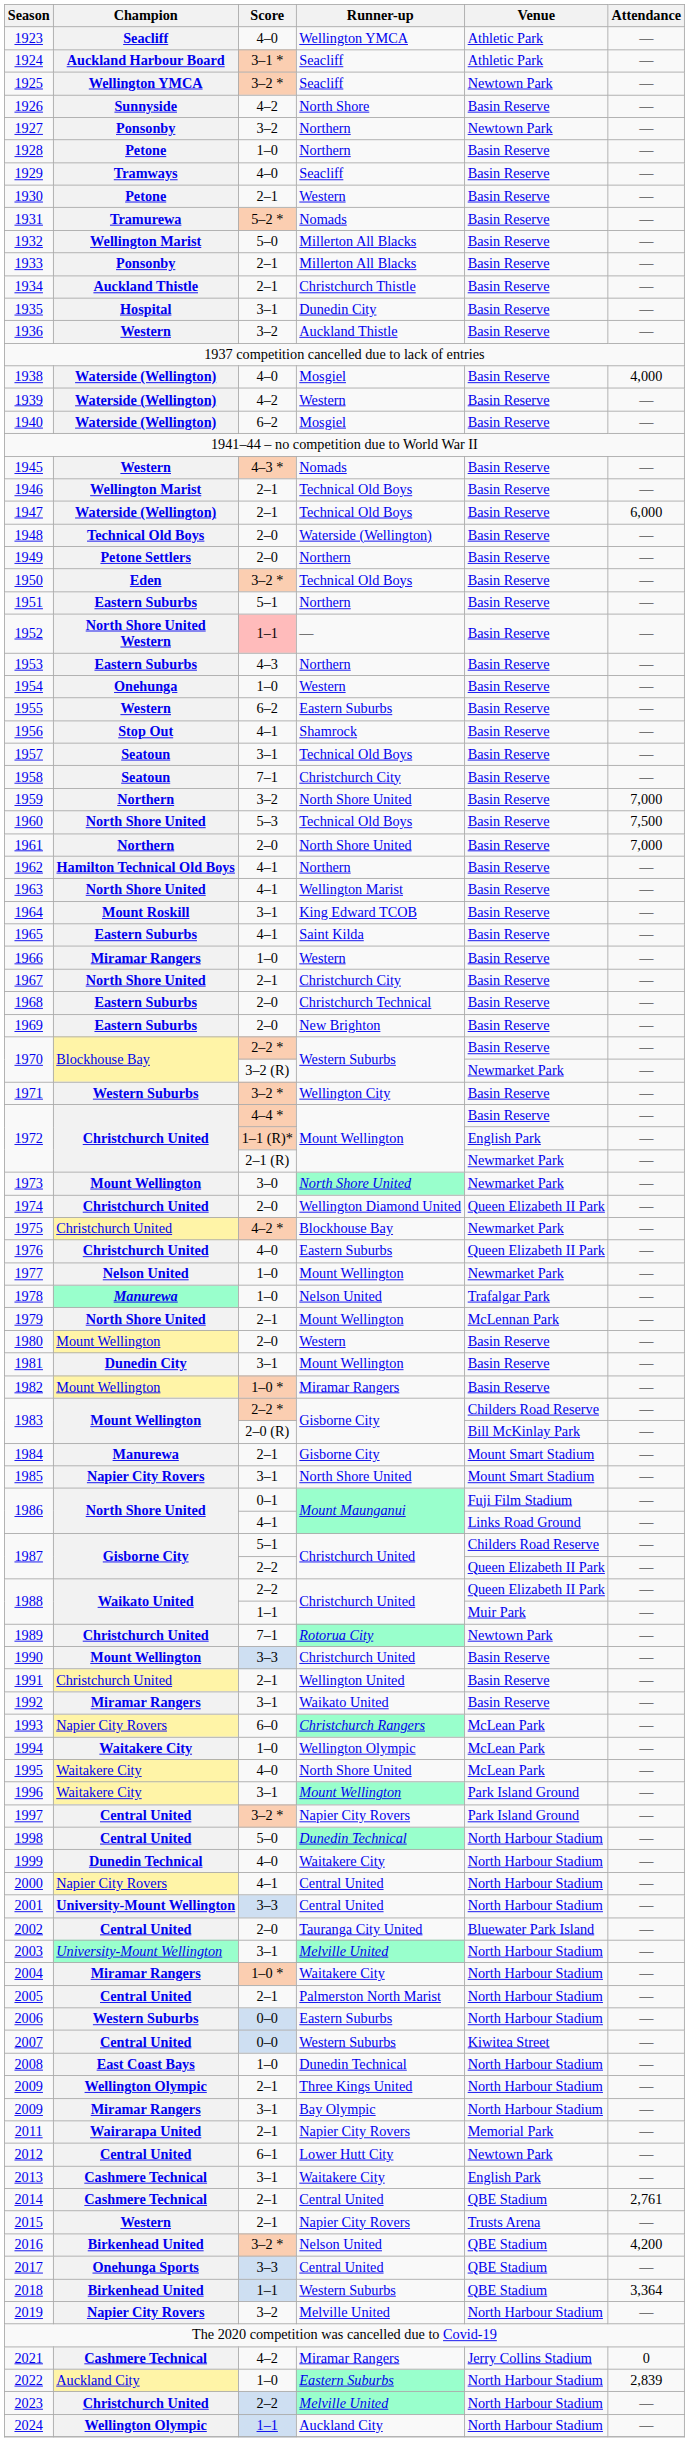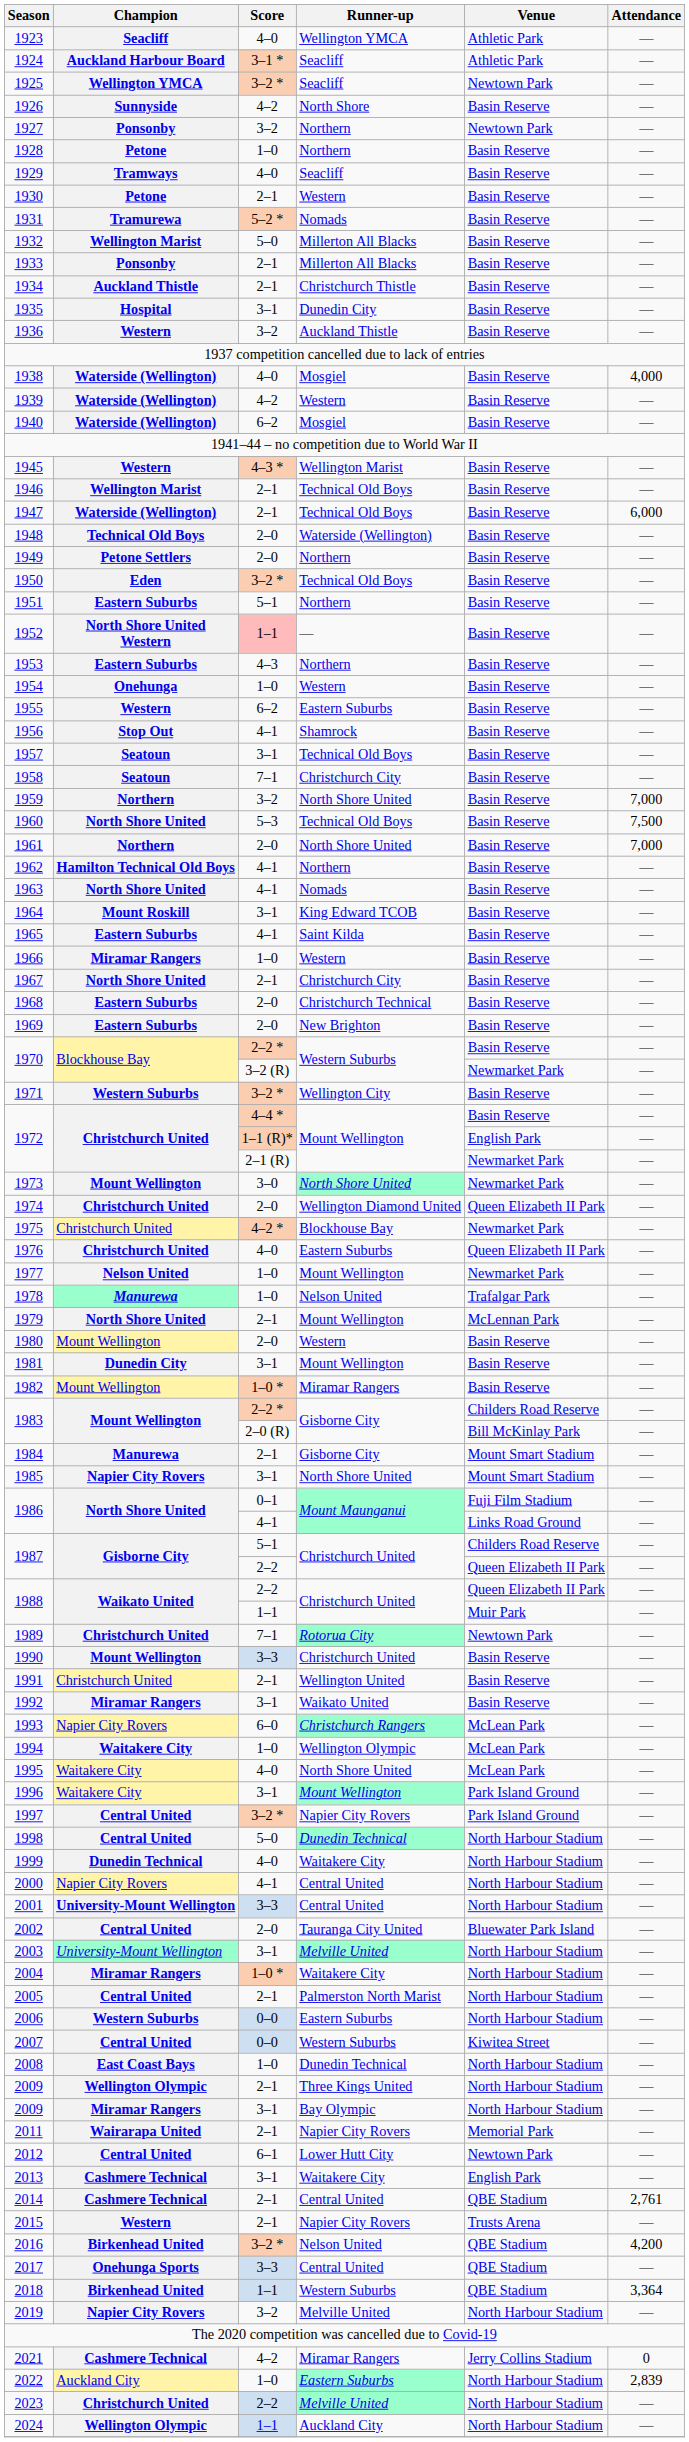1945 | Runner-up: Nomads -> Wellington Marist
1963 | Runner-up: Wellington Marist -> Nomads
